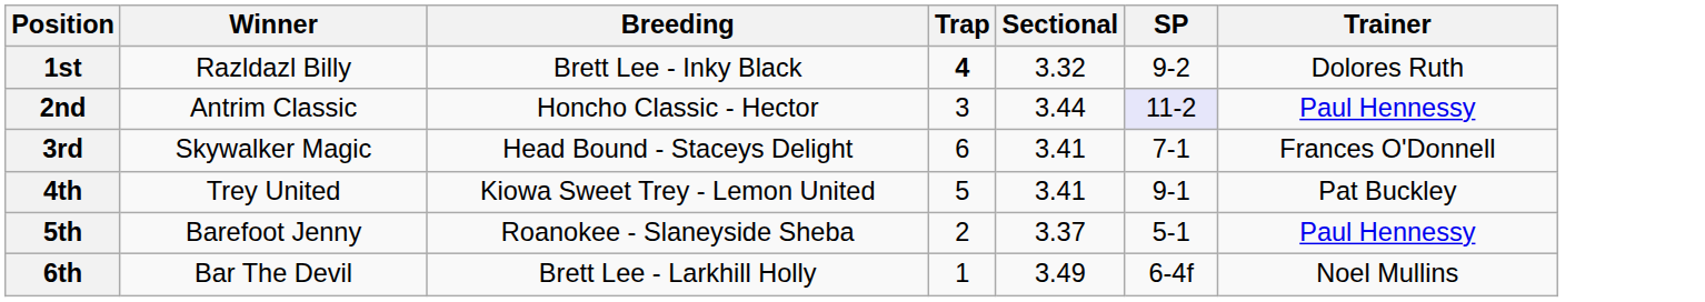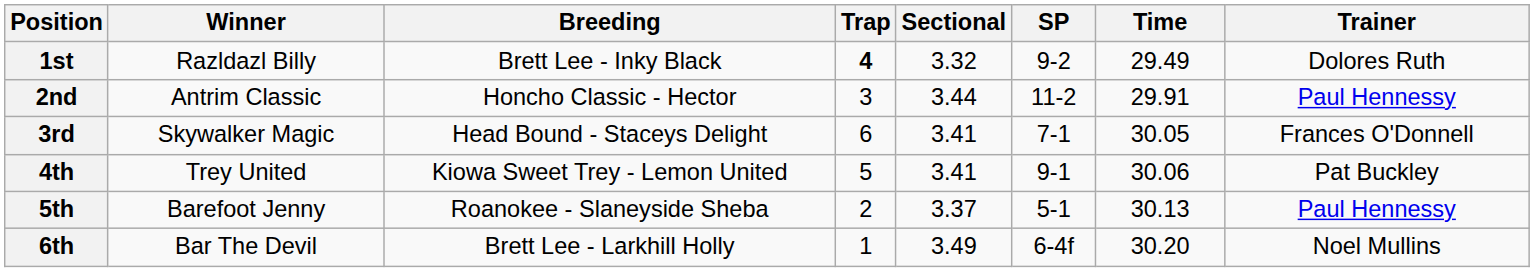+ column: Time | 29.49 | 29.91 | 30.05 | 30.06 | 30.13 | 30.20
2nd | SP: lavender background -> no background
